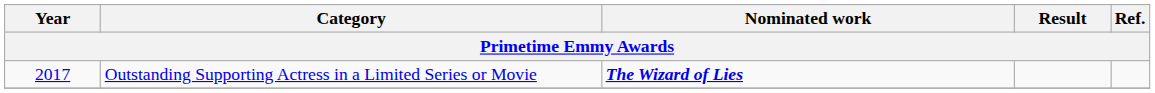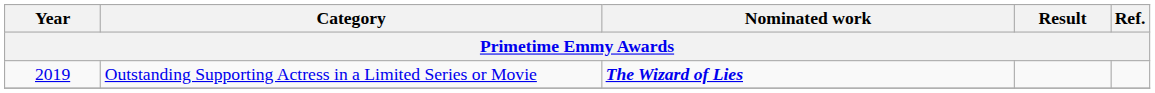Outstanding Supporting Actress in a Limited Series or Movie | Year: 2017 -> 2019
